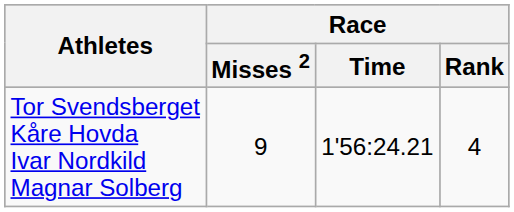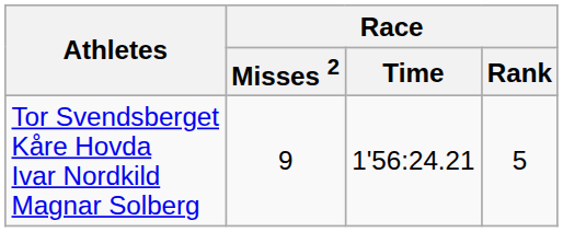Tor Svendsberget Kåre Hovda Ivar Nordkild Magnar Solberg | Race / Rank: 4 -> 5
